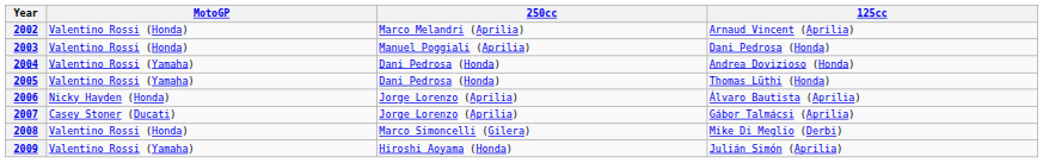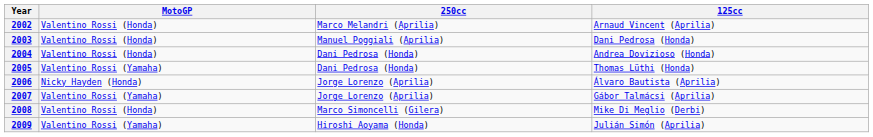2004 | MotoGP: Valentino Rossi (Yamaha) -> Valentino Rossi (Honda)
2007 | MotoGP: Casey Stoner (Ducati) -> Valentino Rossi (Yamaha)
